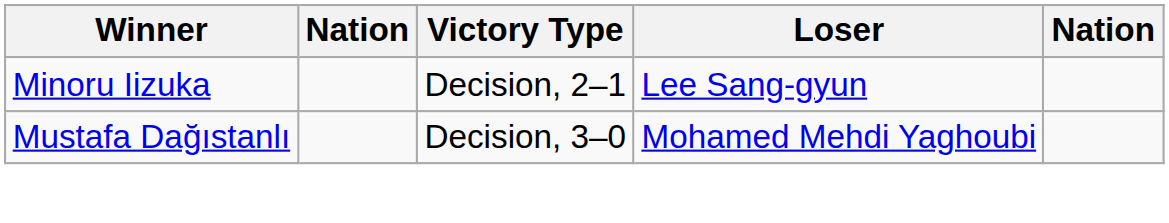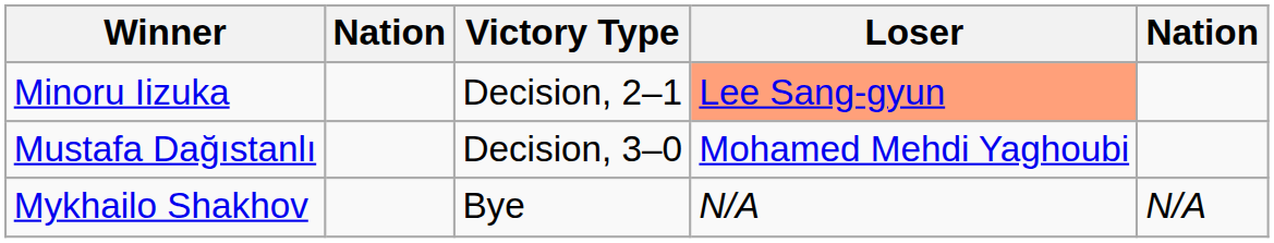Minoru Iizuka | Loser: no background -> lightsalmon background
+ row: Mykhailo Shakhov | Bye | N/A | N/A
